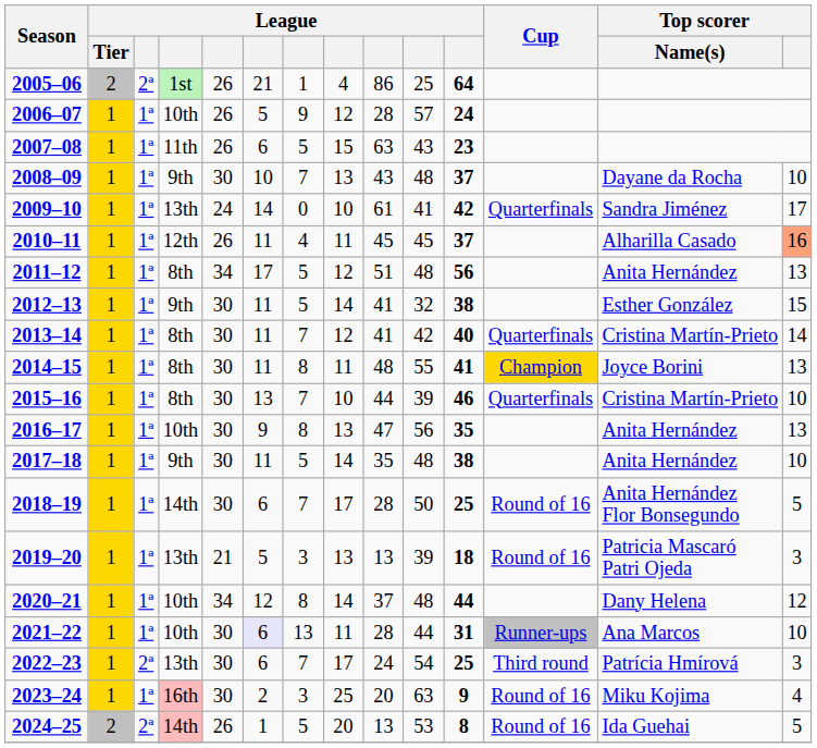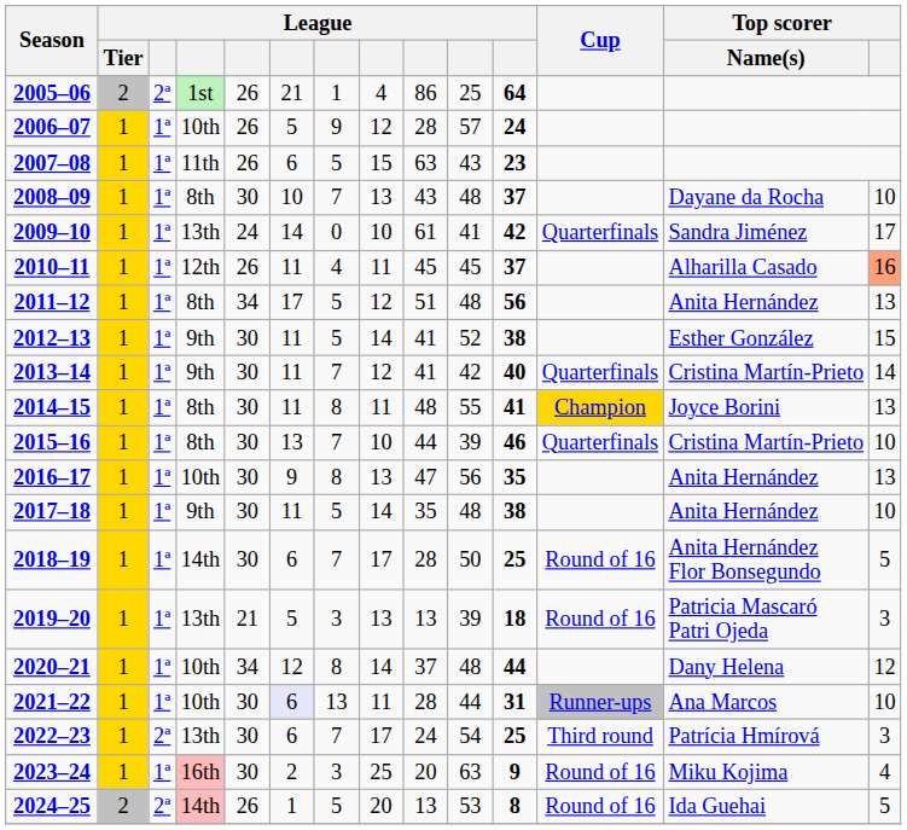2008–09 | column 4: 9th -> 8th
2012–13 | column 10: 32 -> 52
2013–14 | column 4: 8th -> 9th
